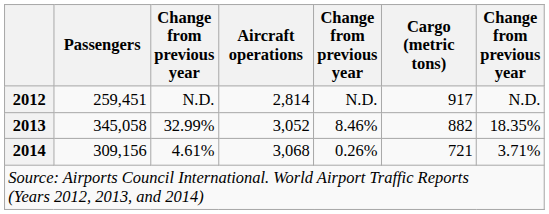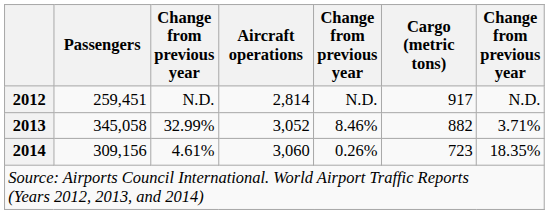32.99% | column 7: 18.35% -> 3.71%
4.61% | Aircraft operations: 3,068 -> 3,060
4.61% | Cargo (metric tons): 721 -> 723
4.61% | column 7: 3.71% -> 18.35%
